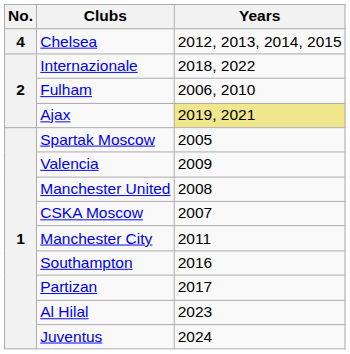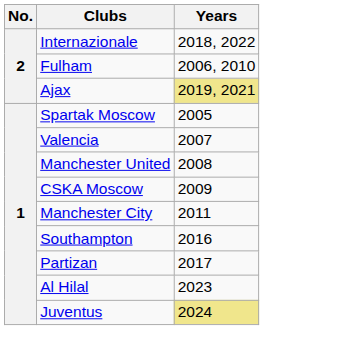- row: 4 | Chelsea | 2012, 2013, 2014, 2015
Valencia | Years: 2009 -> 2007
CSKA Moscow | Years: 2007 -> 2009
Juventus | Years: no background -> khaki background
